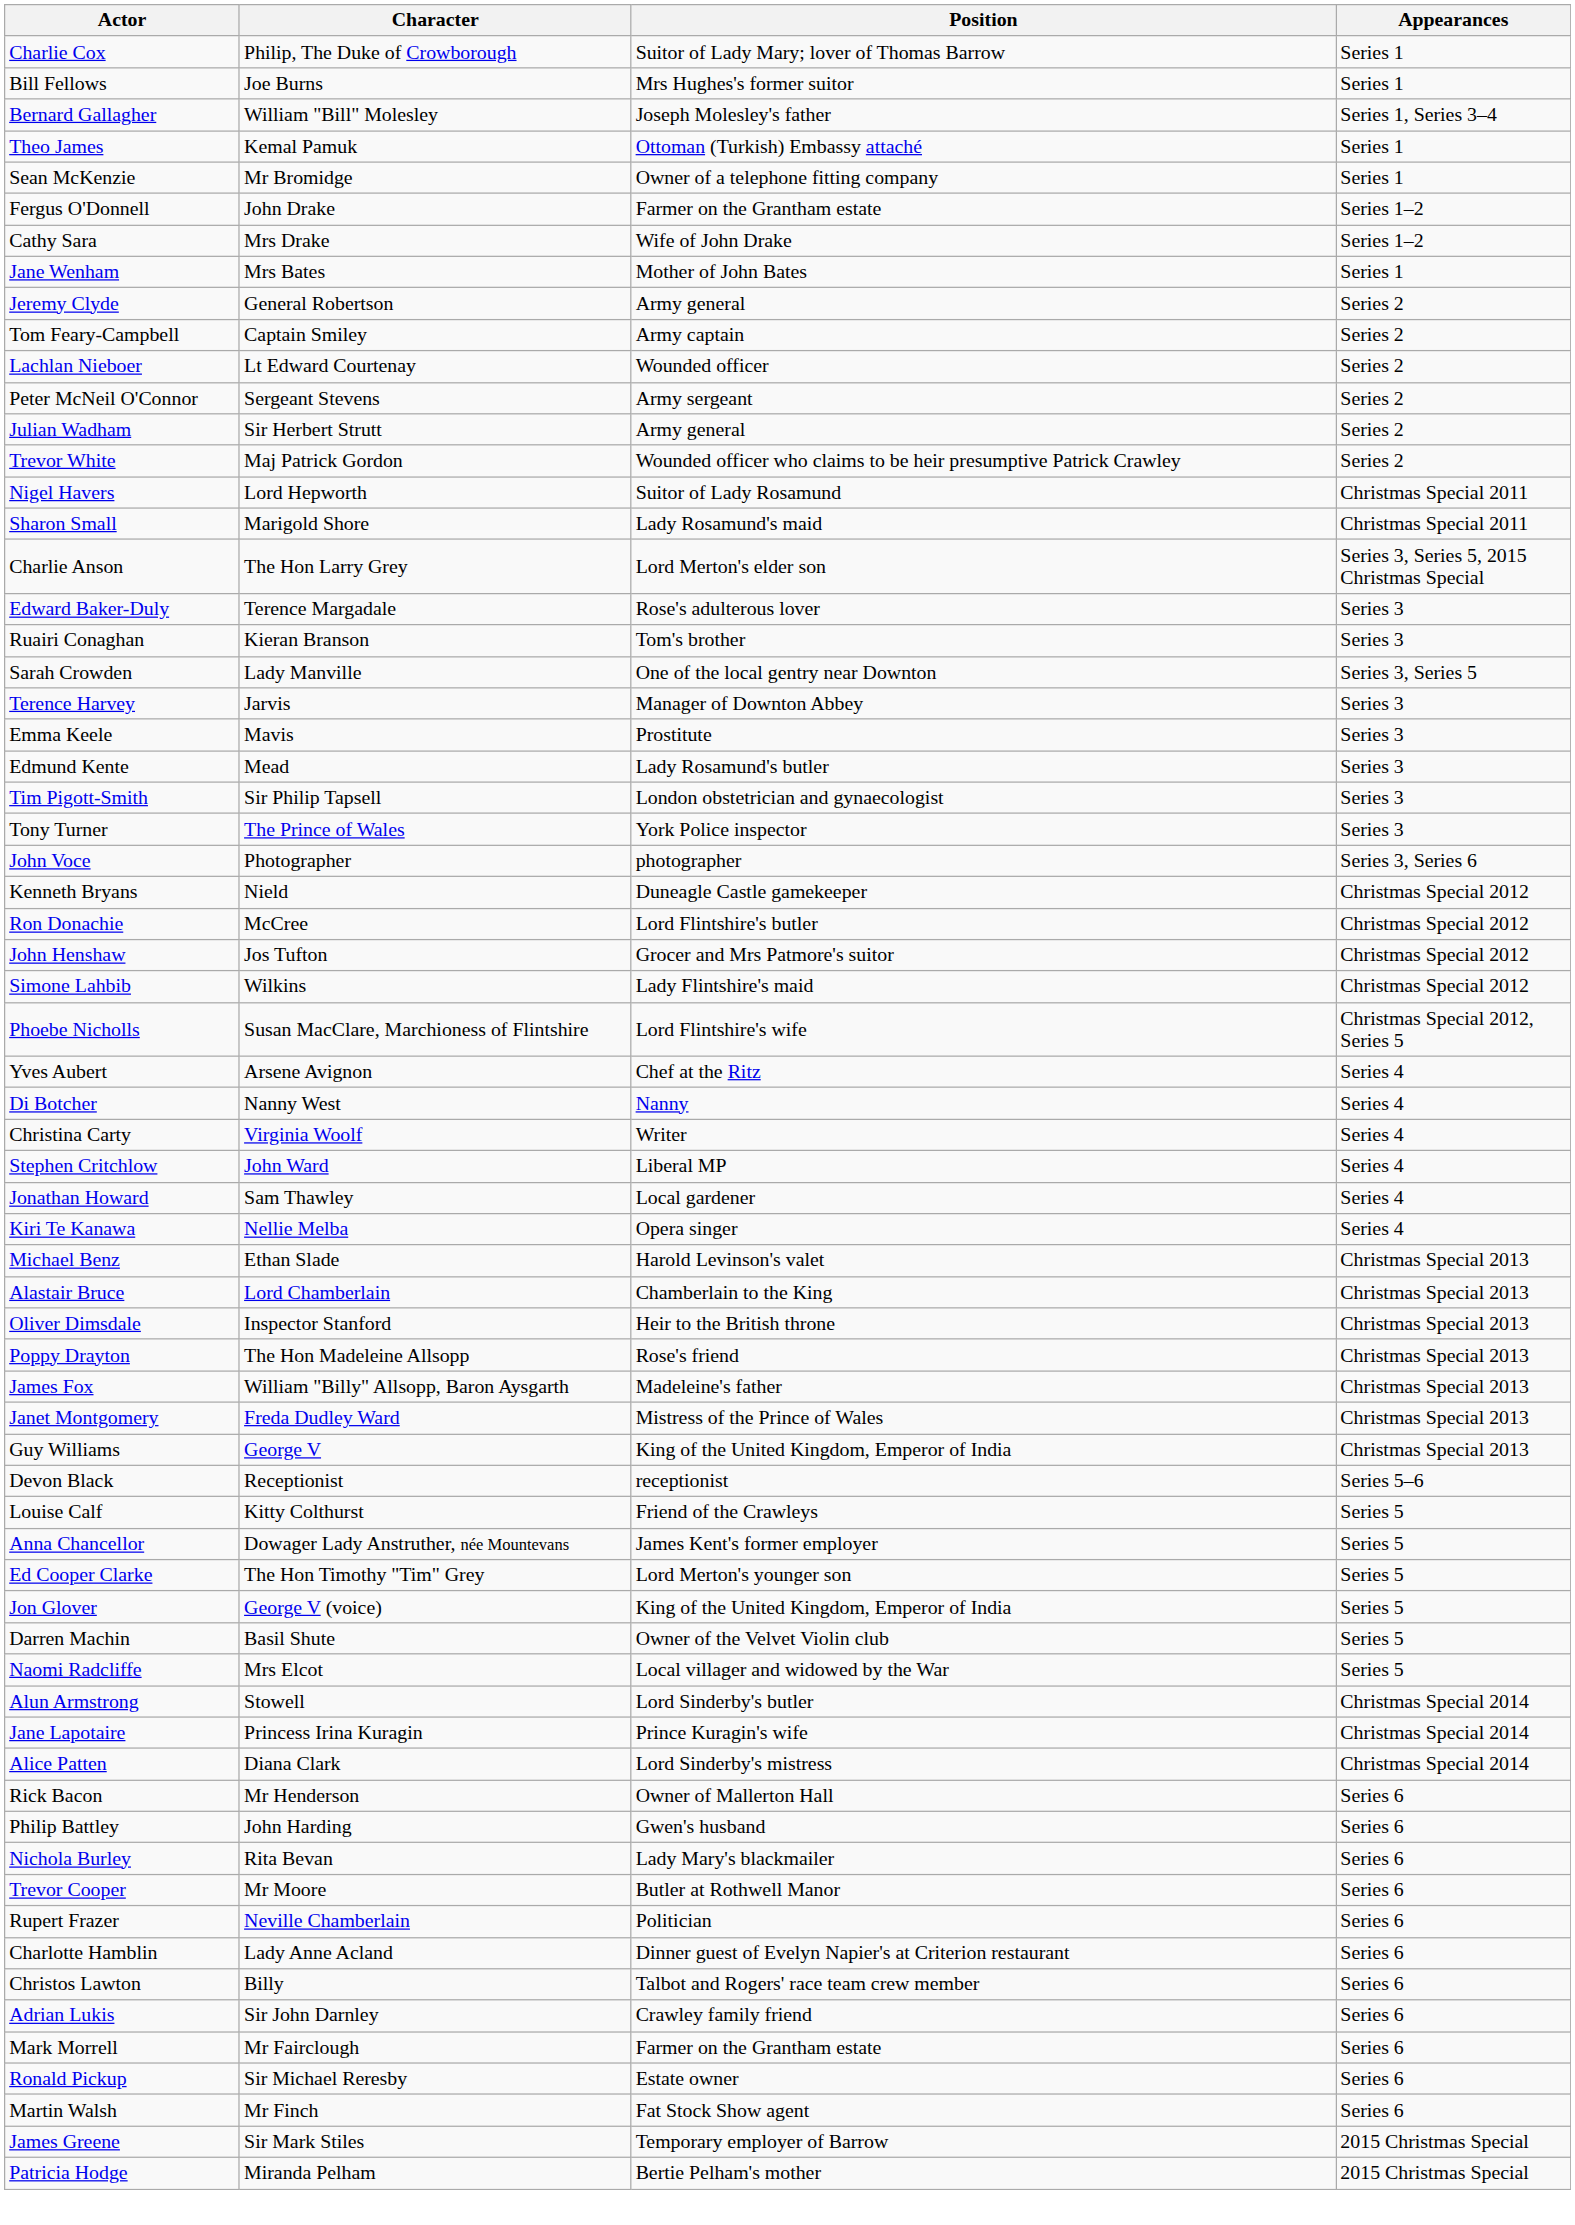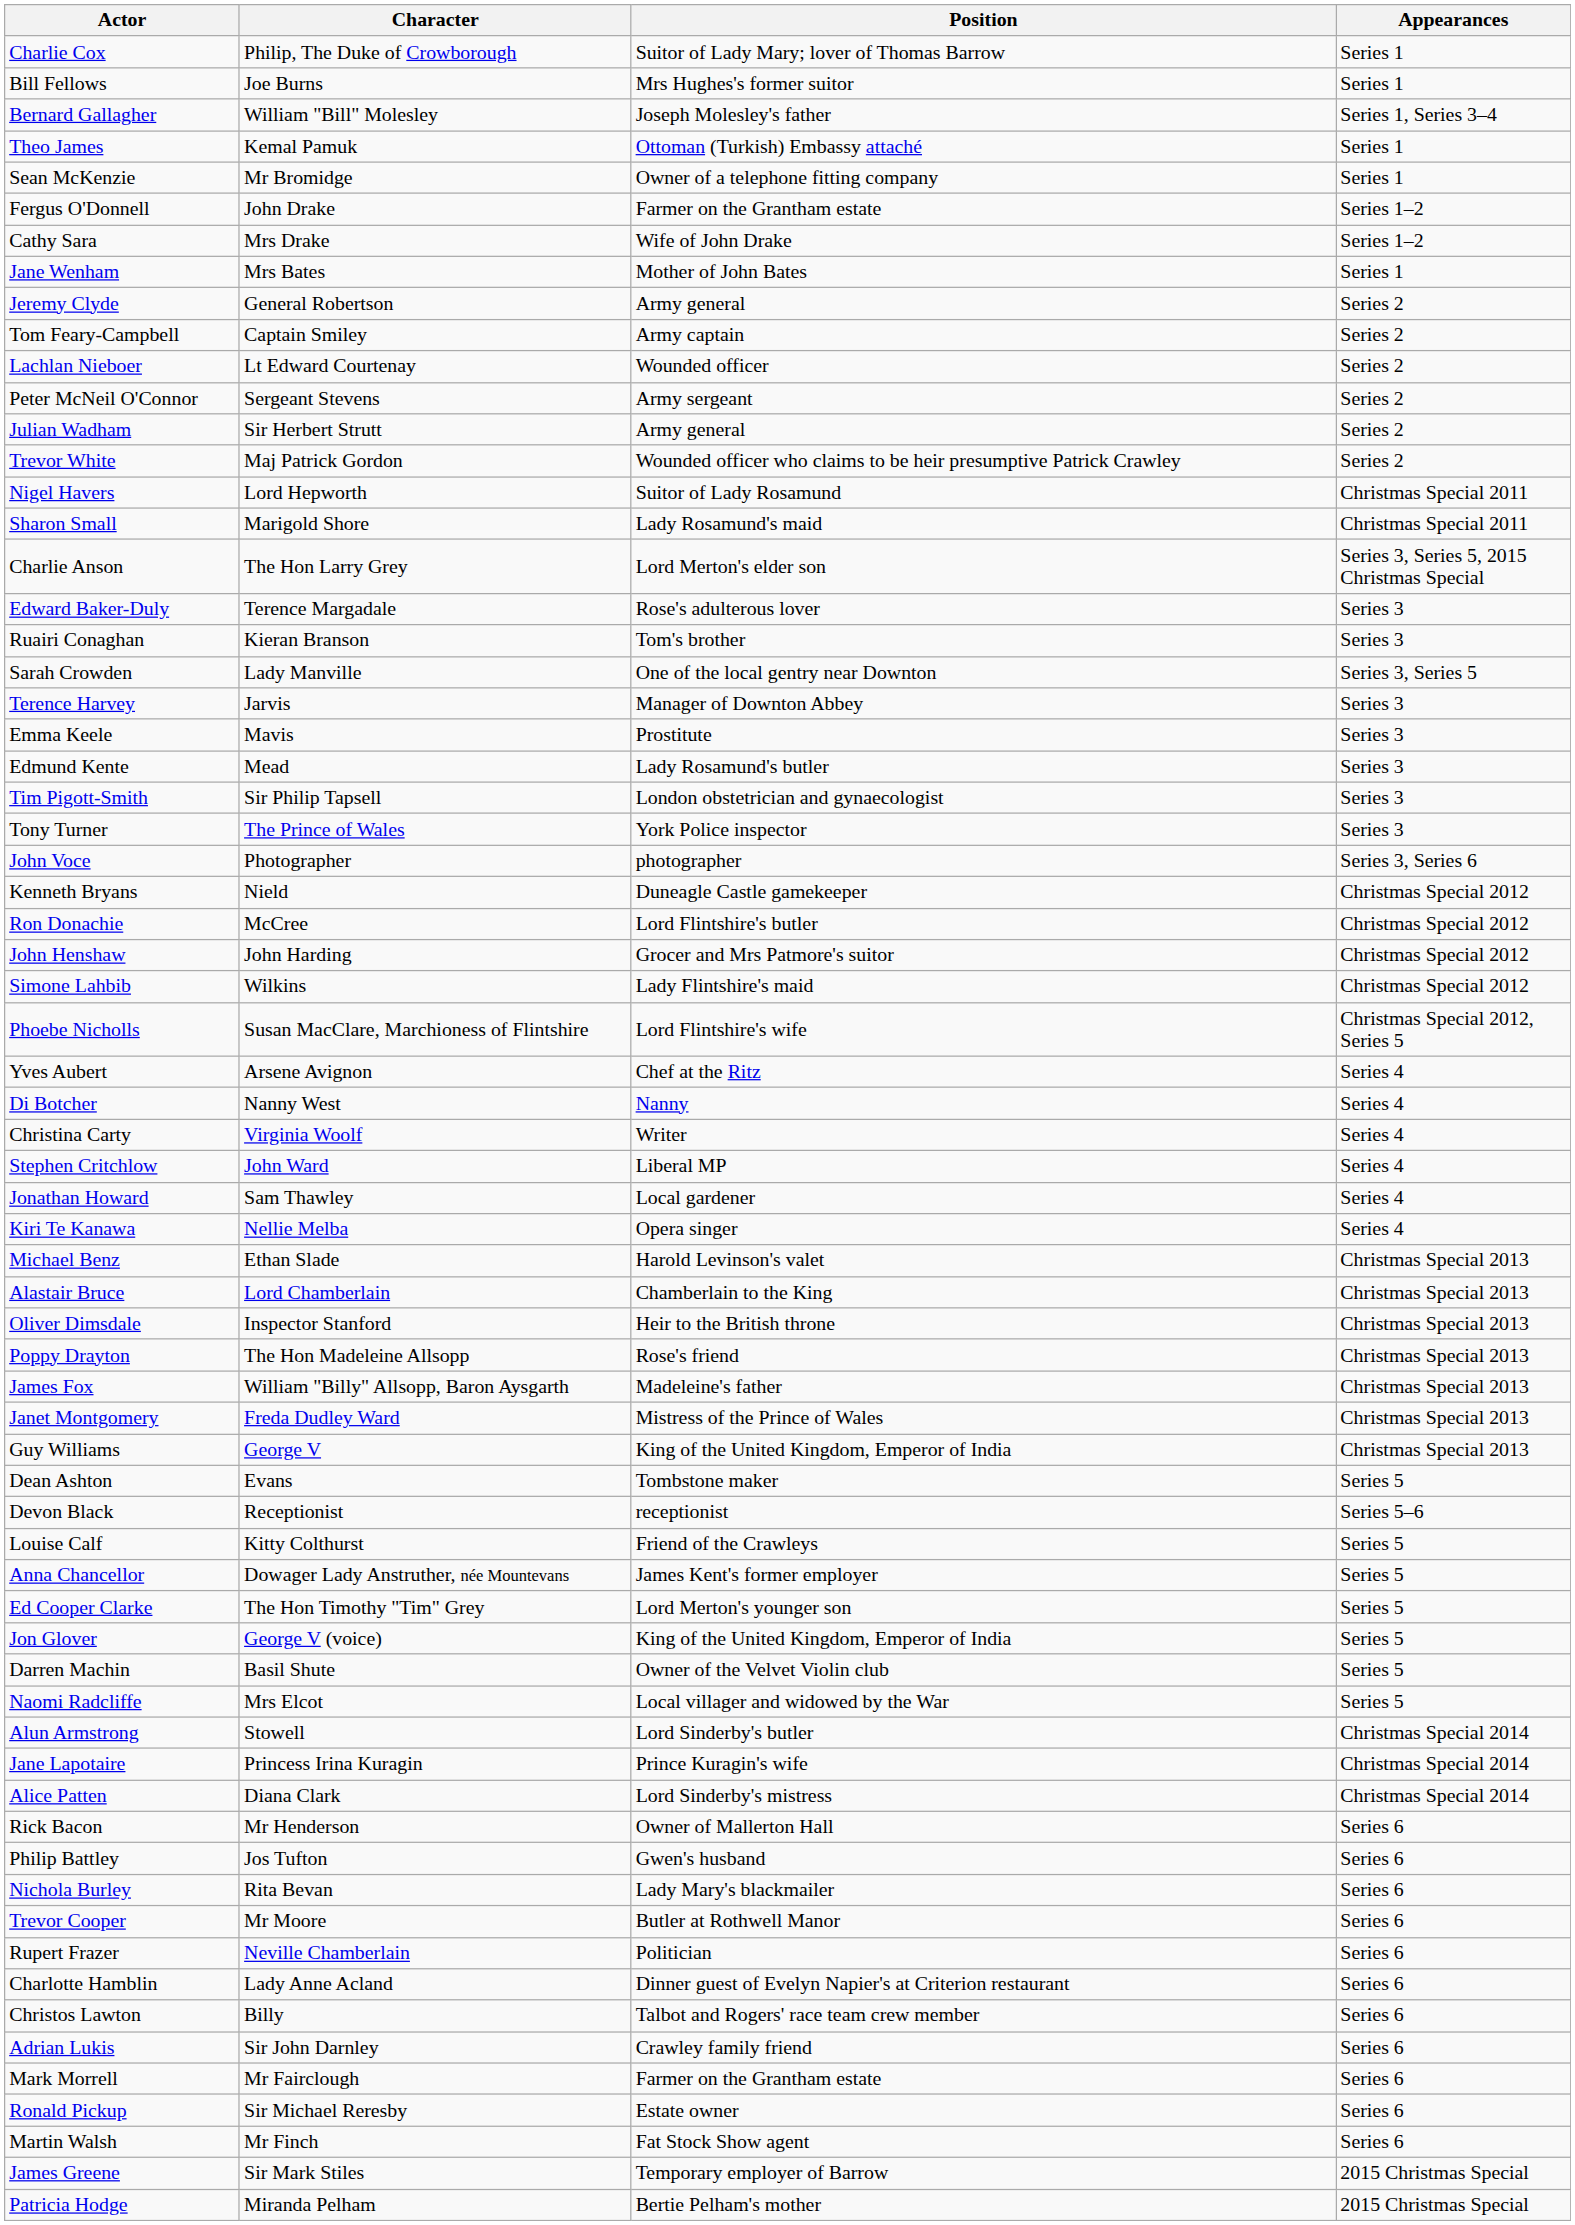John Henshaw | Character: Jos Tufton -> John Harding
+ row: Dean Ashton | Evans | Tombstone maker | Series 5
Philip Battley | Character: John Harding -> Jos Tufton
